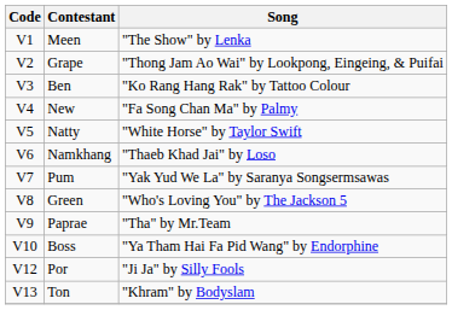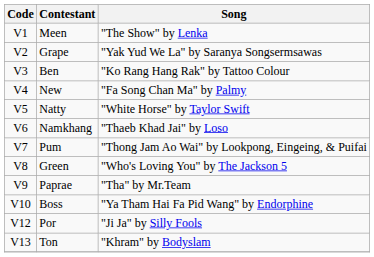Grape | Song: "Thong Jam Ao Wai" by Lookpong, Eingeing, & Puifai -> "Yak Yud We La" by Saranya Songsermsawas
Pum | Song: "Yak Yud We La" by Saranya Songsermsawas -> "Thong Jam Ao Wai" by Lookpong, Eingeing, & Puifai
